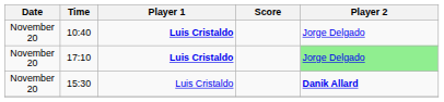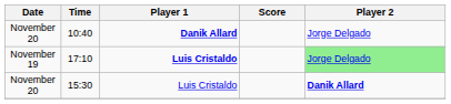10:40 | Player 1: Luis Cristaldo -> Danik Allard
17:10 | Date: November 20 -> November 19
